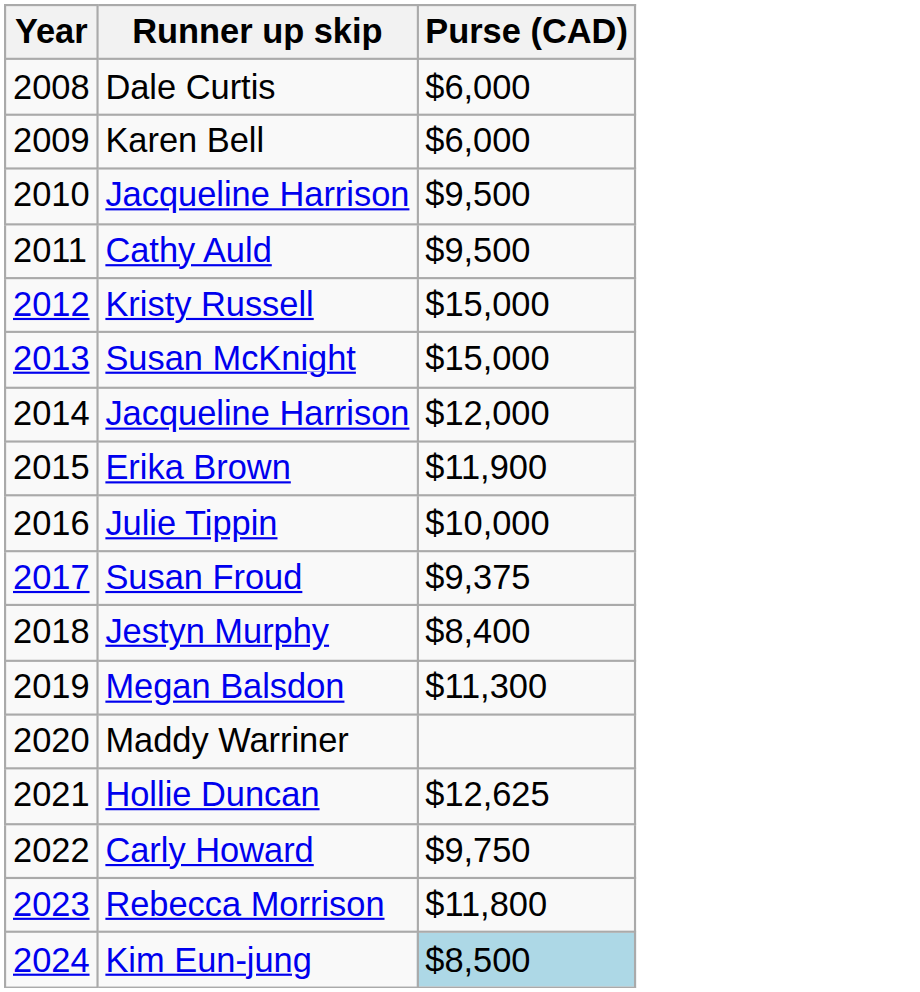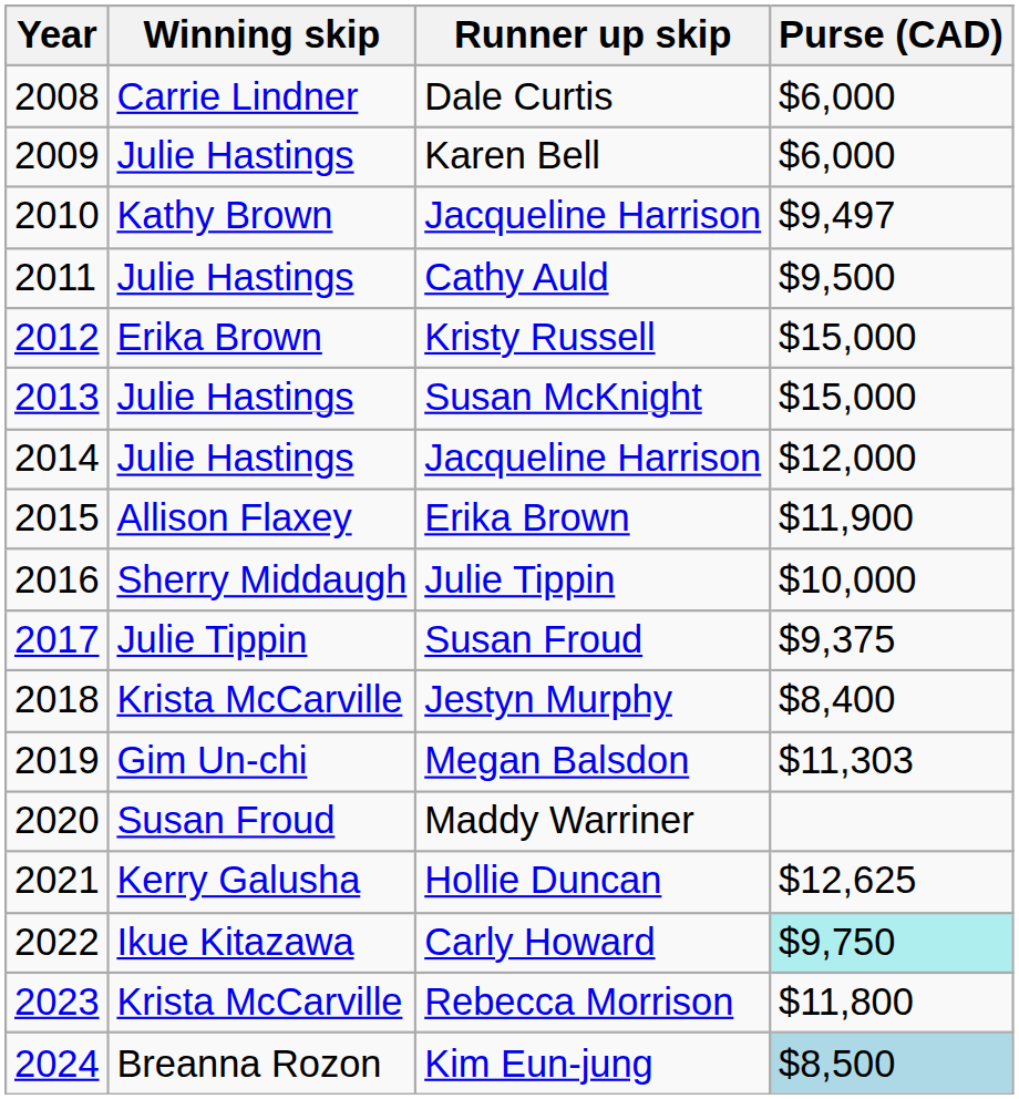+ column: Winning skip | Carrie Lindner | Julie Hastings | Kathy Brown | Julie Hastings | Erika Brown | Julie Hastings | Julie Hastings | Allison Flaxey | Sherry Middaugh | Julie Tippin | Krista McCarville | Gim Un-chi | Susan Froud | Kerry Galusha | Ikue Kitazawa | Krista McCarville | Breanna Rozon
2010 / Jacqueline Harrison | Purse (CAD): $9,500 -> $9,497
Megan Balsdon | Purse (CAD): $11,300 -> $11,303
Carly Howard | Purse (CAD): no background -> paleturquoise background
